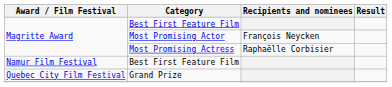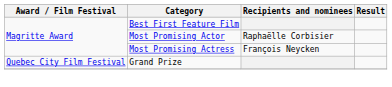Most Promising Actor | Recipients and nominees: François Neycken -> Raphaëlle Corbisier
Most Promising Actress | Recipients and nominees: Raphaëlle Corbisier -> François Neycken
- row: Namur Film Festival | Best First Feature Film
